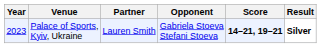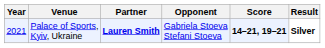Palace of Sports, Kyiv, Ukraine | Year: 2023 -> 2021
Palace of Sports, Kyiv, Ukraine | Partner: normal -> bold
